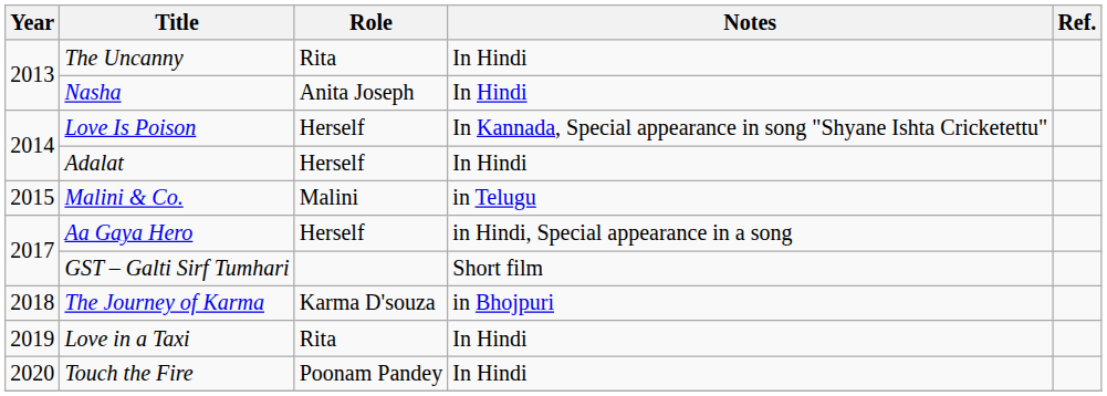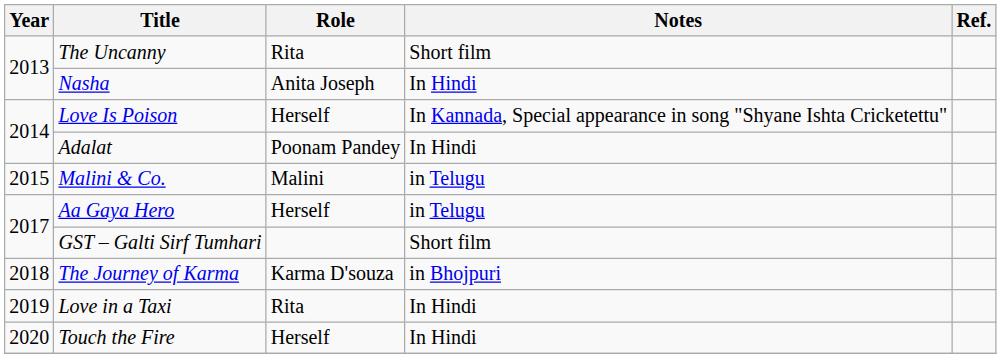The Uncanny | Notes: In Hindi -> Short film
Adalat | Role: Herself -> Poonam Pandey
Aa Gaya Hero | Notes: in Hindi, Special appearance in a song -> in Telugu
Touch the Fire | Role: Poonam Pandey -> Herself
